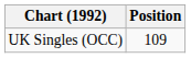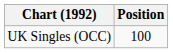UK Singles (OCC) | Position: 109 -> 100
